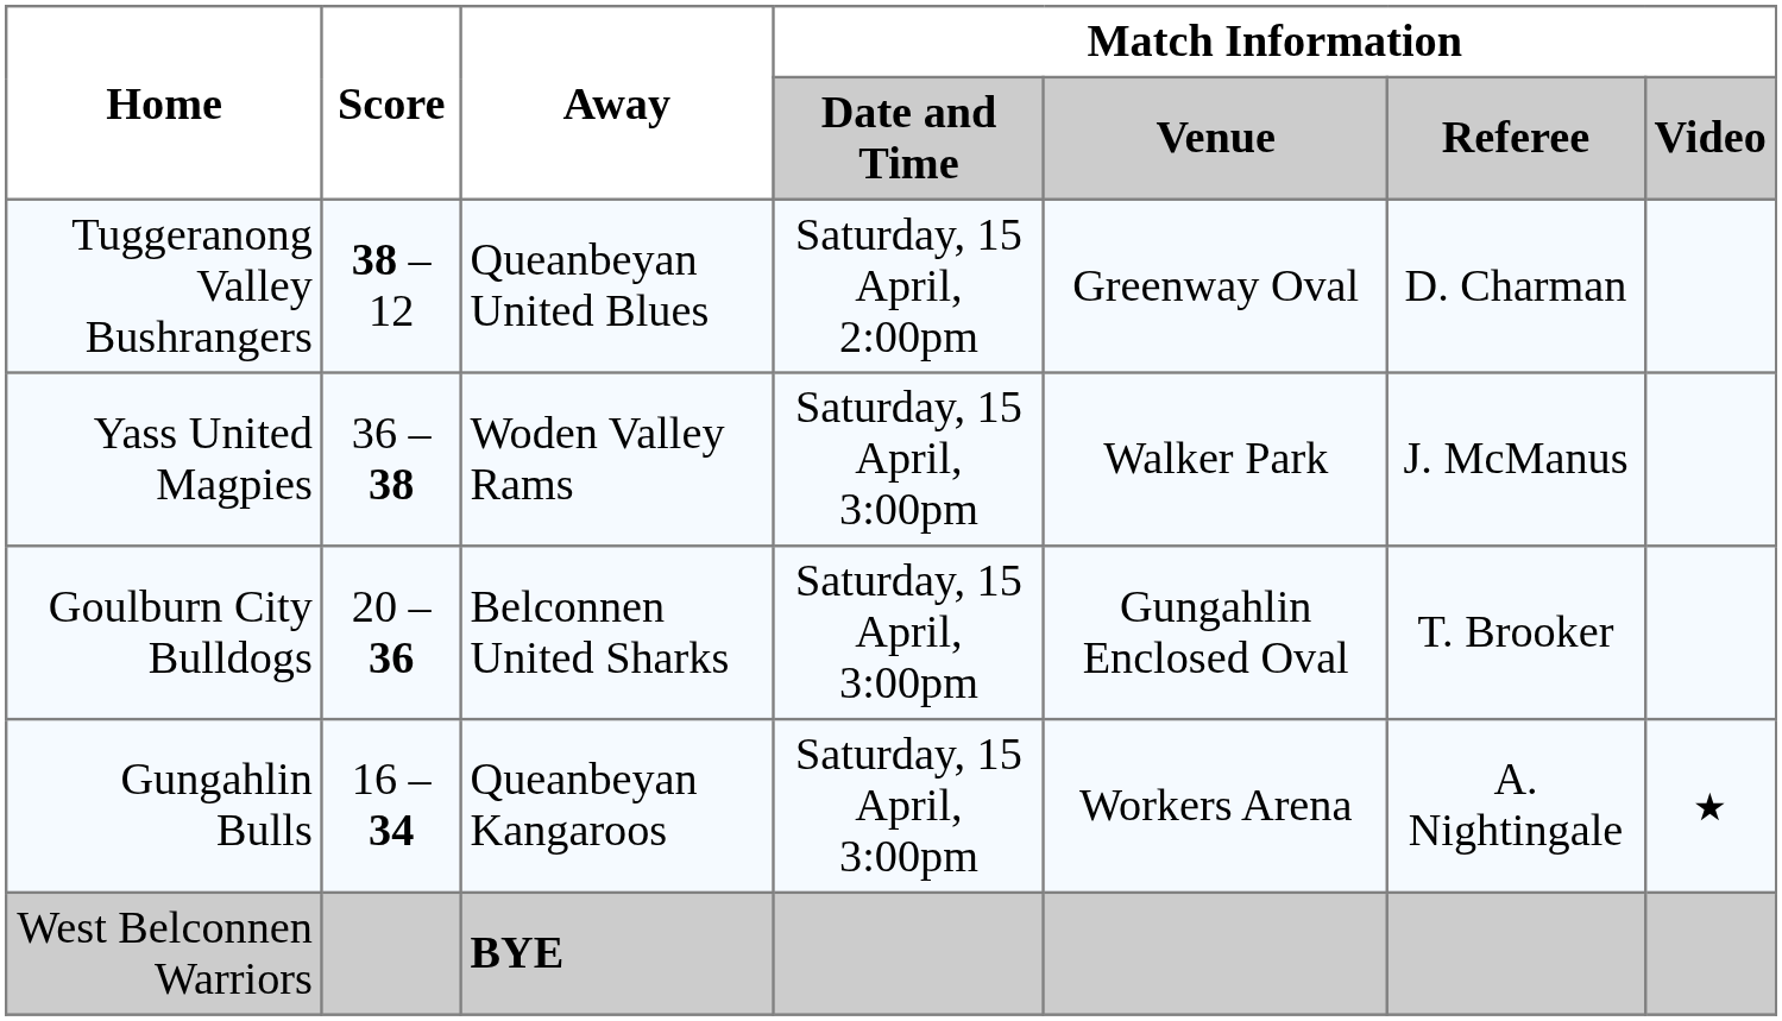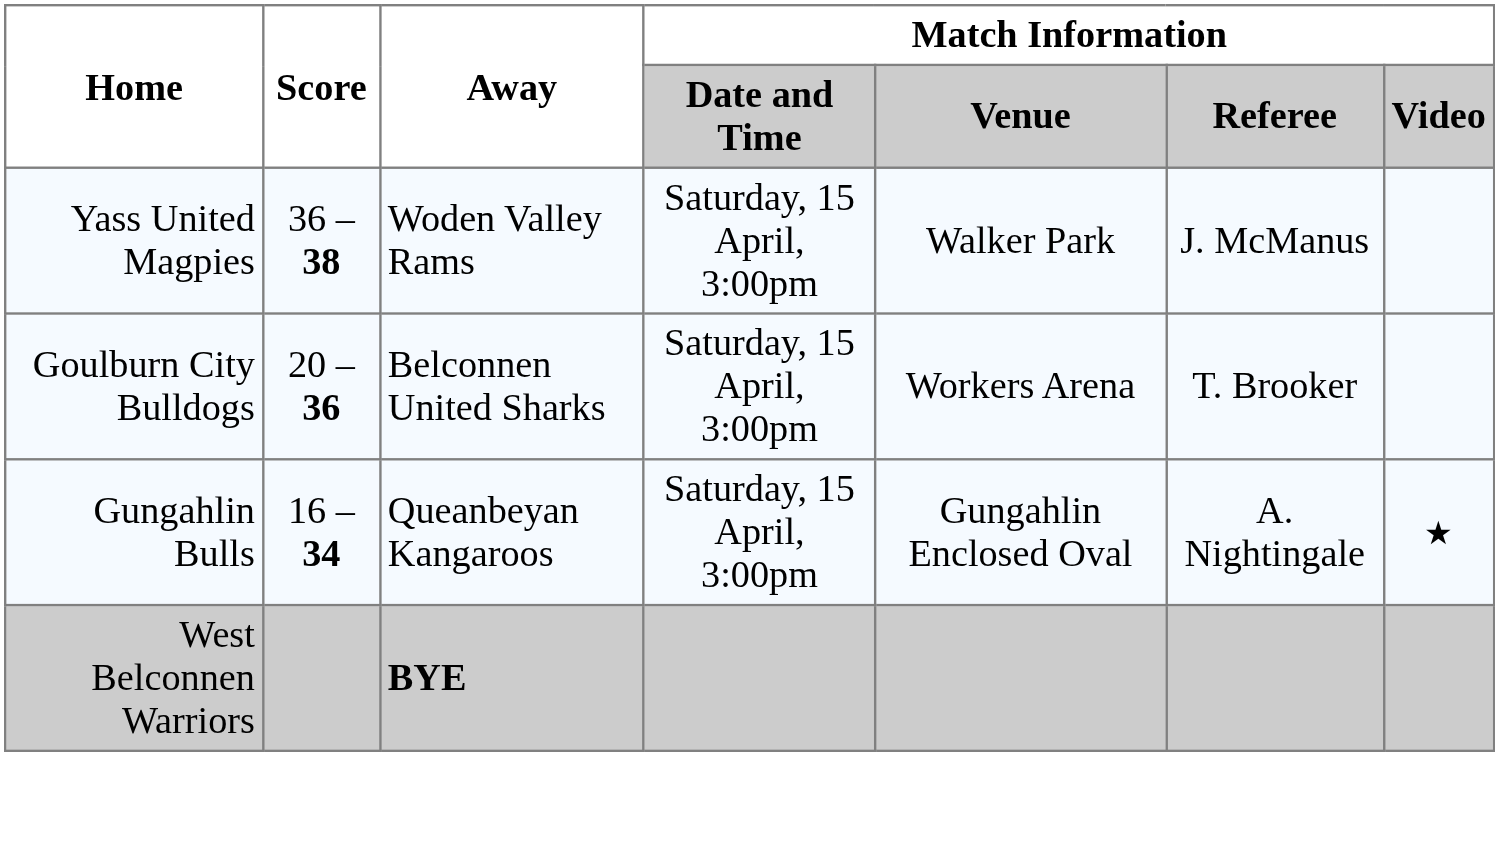- row: Tuggeranong Valley Bushrangers | 38 – 12 | Queanbeyan United Blues | Saturday, 15 April, 2:00pm | Greenway Oval | D. Charman
Goulburn City Bulldogs | Match Information / Venue: Gungahlin Enclosed Oval -> Workers Arena
Gungahlin Bulls | Match Information / Venue: Workers Arena -> Gungahlin Enclosed Oval
